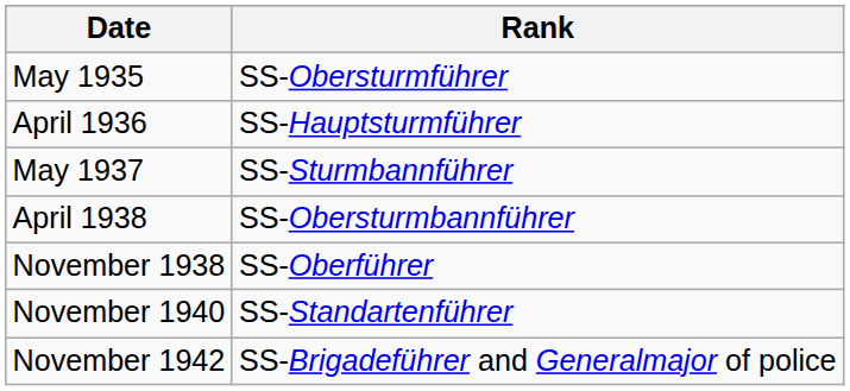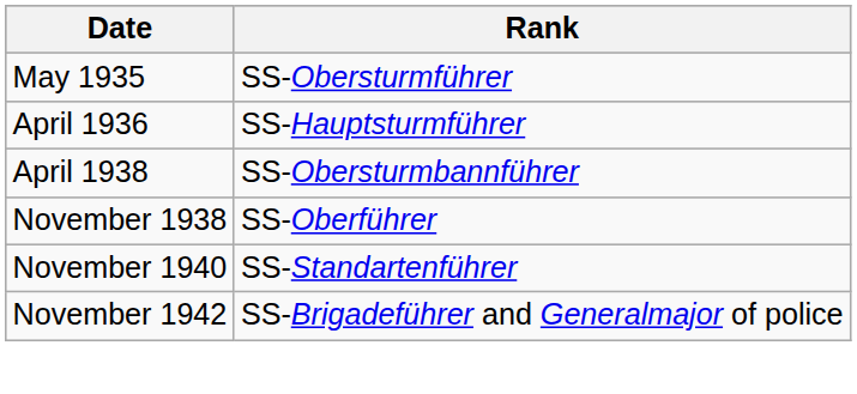- row: May 1937 | SS-Sturmbannführer
